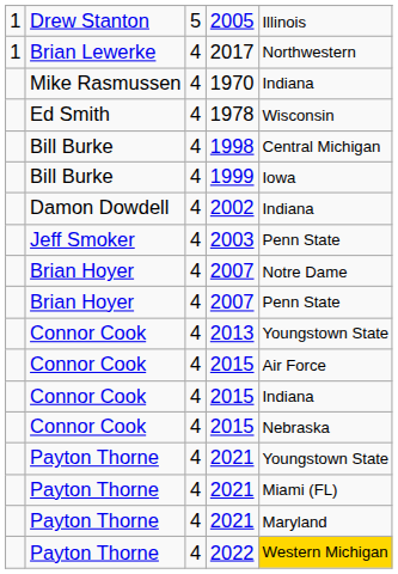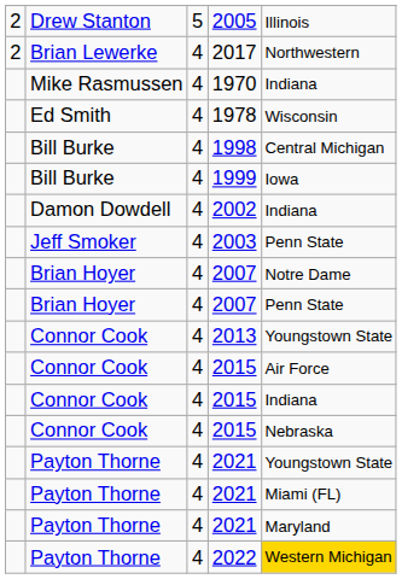2005 | column 1: 1 -> 2
2017 | column 1: 1 -> 2
